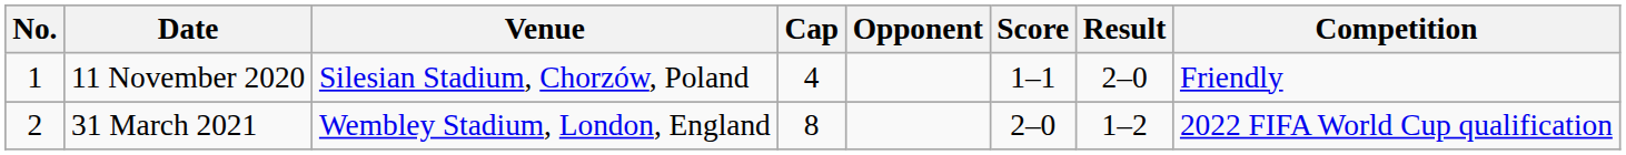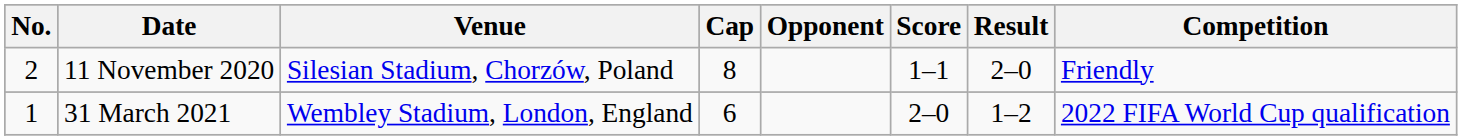11 November 2020 | No.: 1 -> 2
11 November 2020 | Cap: 4 -> 8
31 March 2021 | No.: 2 -> 1
31 March 2021 | Cap: 8 -> 6
